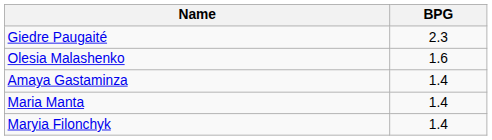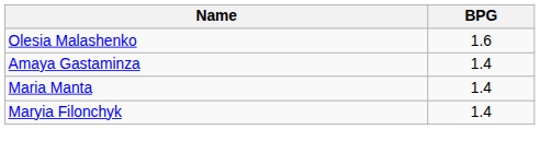- row: Giedre Paugaité | 2.3
